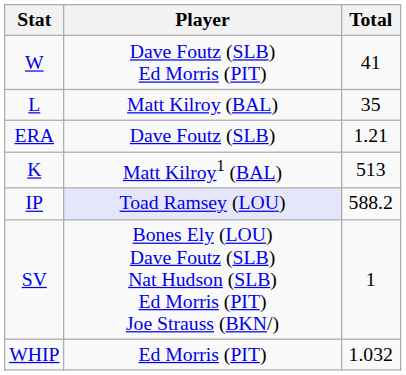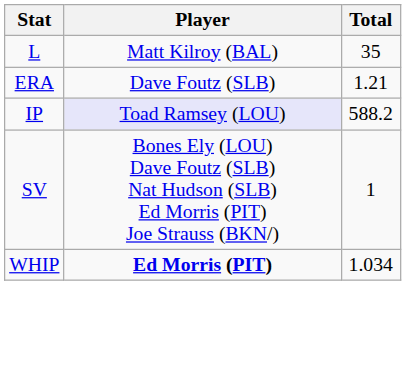- row: W | Dave Foutz (SLB) Ed Morris (PIT) | 41
- row: K | Matt Kilroy1 (BAL) | 513
WHIP | Player: normal -> bold
WHIP | Total: 1.032 -> 1.034
